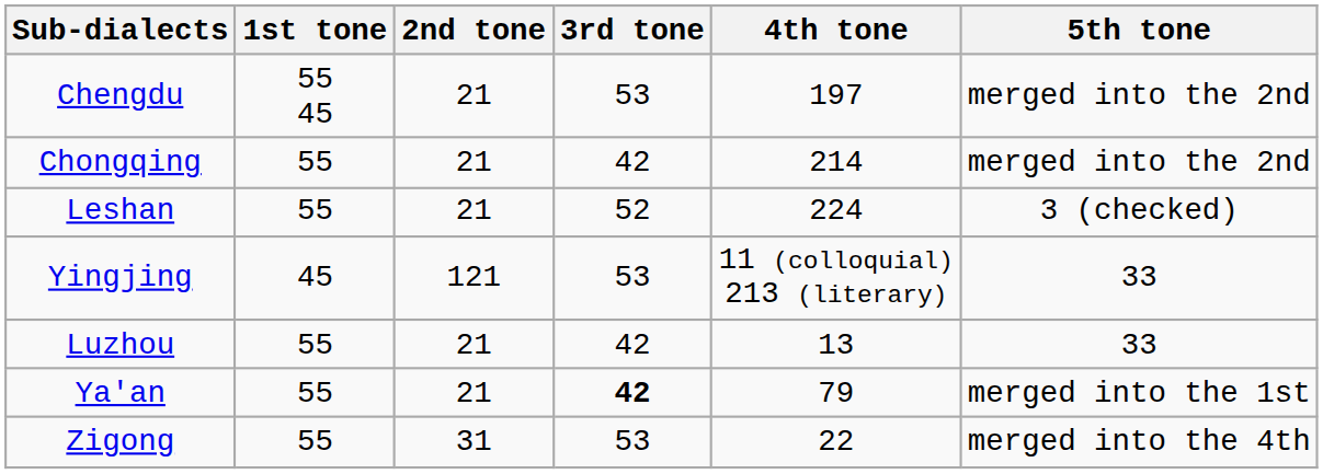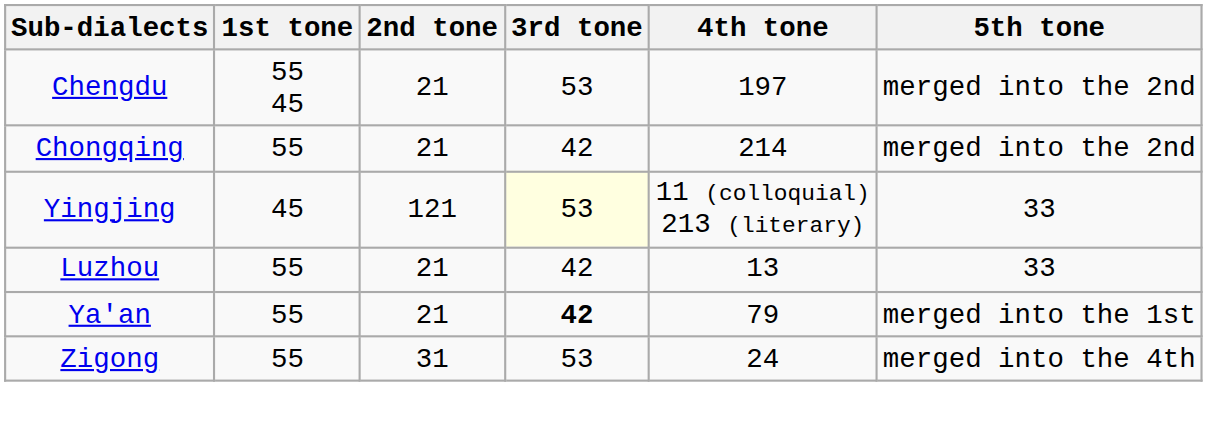- row: Leshan | 55 | 21 | 52 | 224 | 3 (checked)
Yingjing | 3rd tone: no background -> lightyellow background
Zigong | 4th tone: 22 -> 24
